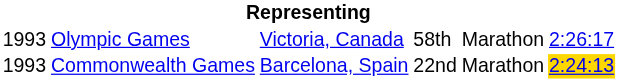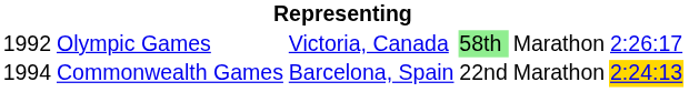Olympic Games | column 1: 1993 -> 1992
Olympic Games | column 4: no background -> lightgreen background
Commonwealth Games | column 1: 1993 -> 1994
